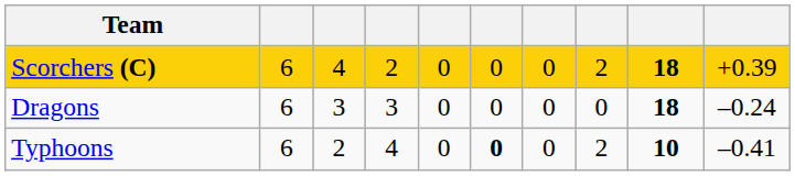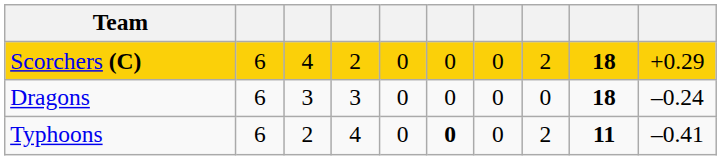Scorchers (C) | column 10: +0.39 -> +0.29
Typhoons | column 9: 10 -> 11
